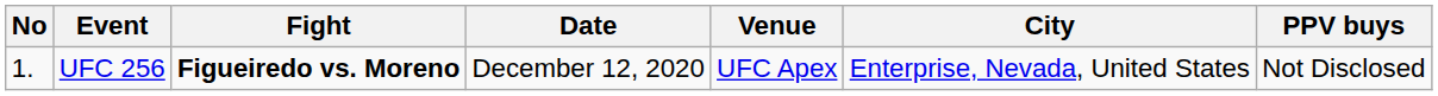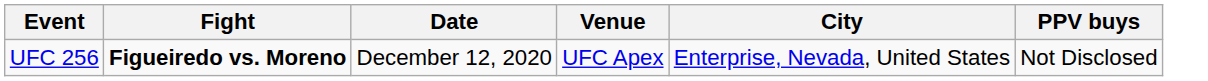- column: No | 1.
